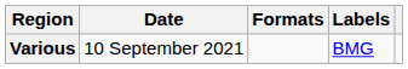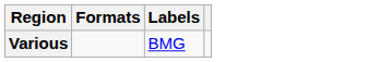- column: Date | 10 September 2021
